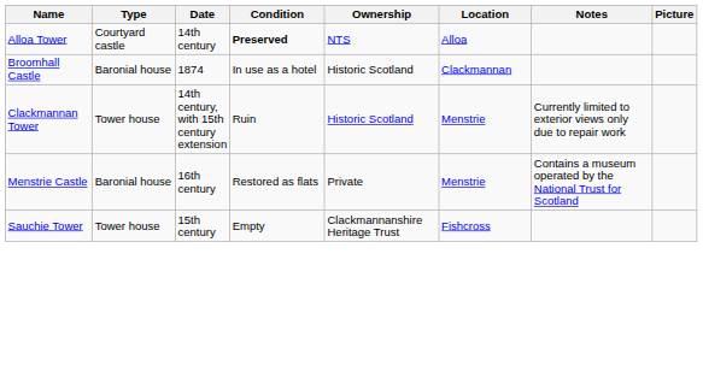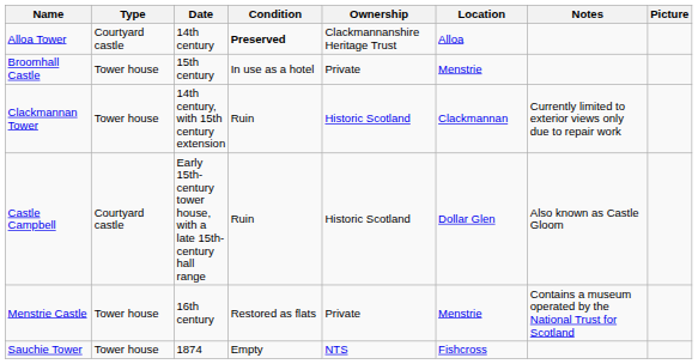Alloa Tower | Ownership: NTS -> Clackmannanshire Heritage Trust
Broomhall Castle | Type: Baronial house -> Tower house
Broomhall Castle | Date: 1874 -> 15th century
Broomhall Castle | Ownership: Historic Scotland -> Private
Broomhall Castle | Location: Clackmannan -> Menstrie
Clackmannan Tower | Location: Menstrie -> Clackmannan
+ row: Castle Campbell | Courtyard castle | Early 15th-century tower house, with a late 15th-century hall range | Ruin | Historic Scotland | Dollar Glen | Also known as Castle Gloom
Menstrie Castle | Type: Baronial house -> Tower house
Sauchie Tower | Date: 15th century -> 1874
Sauchie Tower | Ownership: Clackmannanshire Heritage Trust -> NTS
